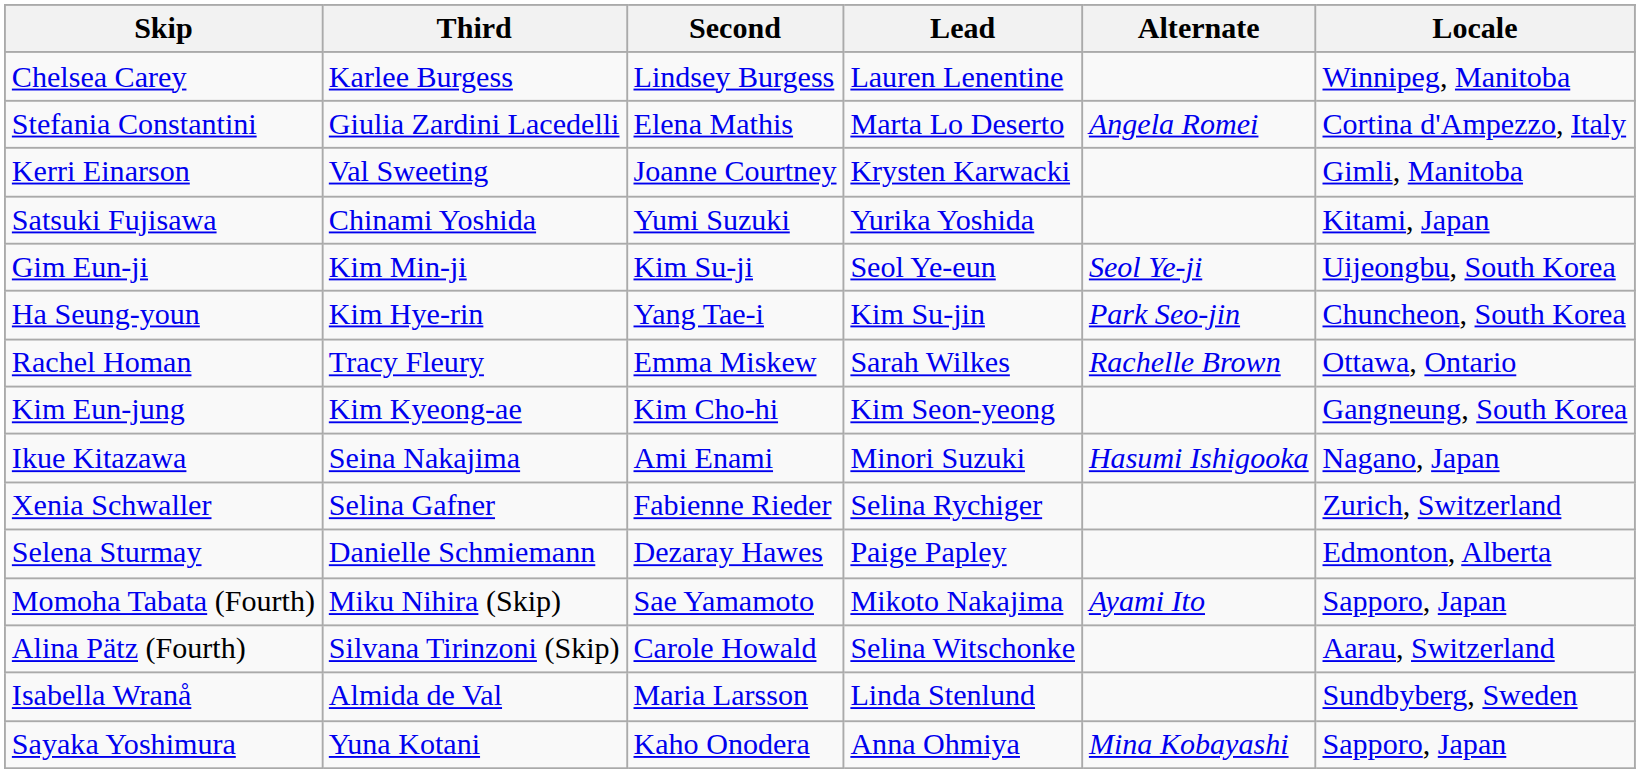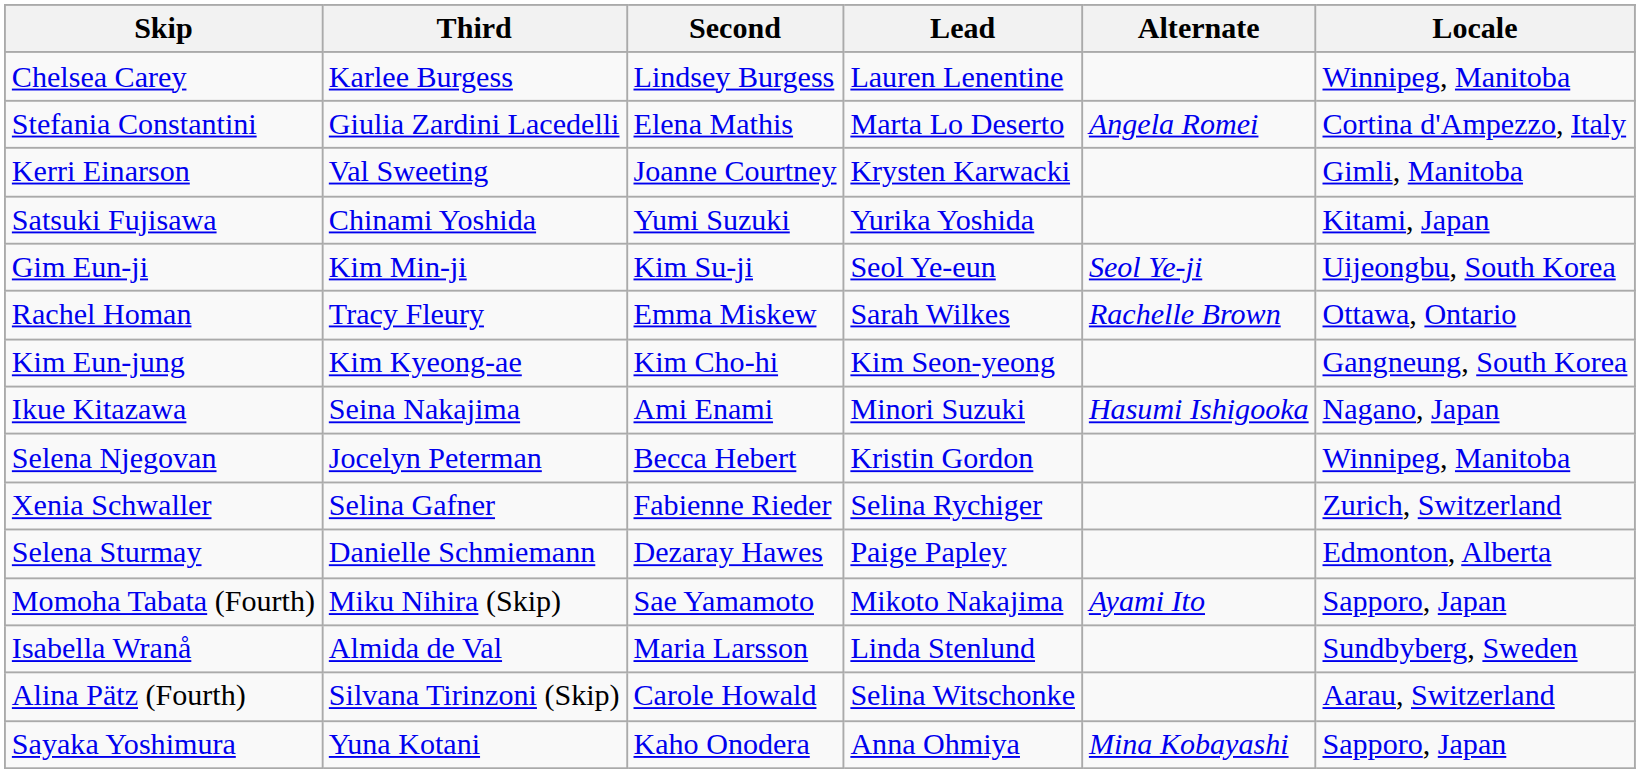- row: Ha Seung-youn | Kim Hye-rin | Yang Tae-i | Kim Su-jin | Park Seo-jin | Chuncheon, South Korea
+ row: Selena Njegovan | Jocelyn Peterman | Becca Hebert | Kristin Gordon | Winnipeg, Manitoba
rows swapped: Alina Pätz (Fourth) <-> Isabella Wranå
